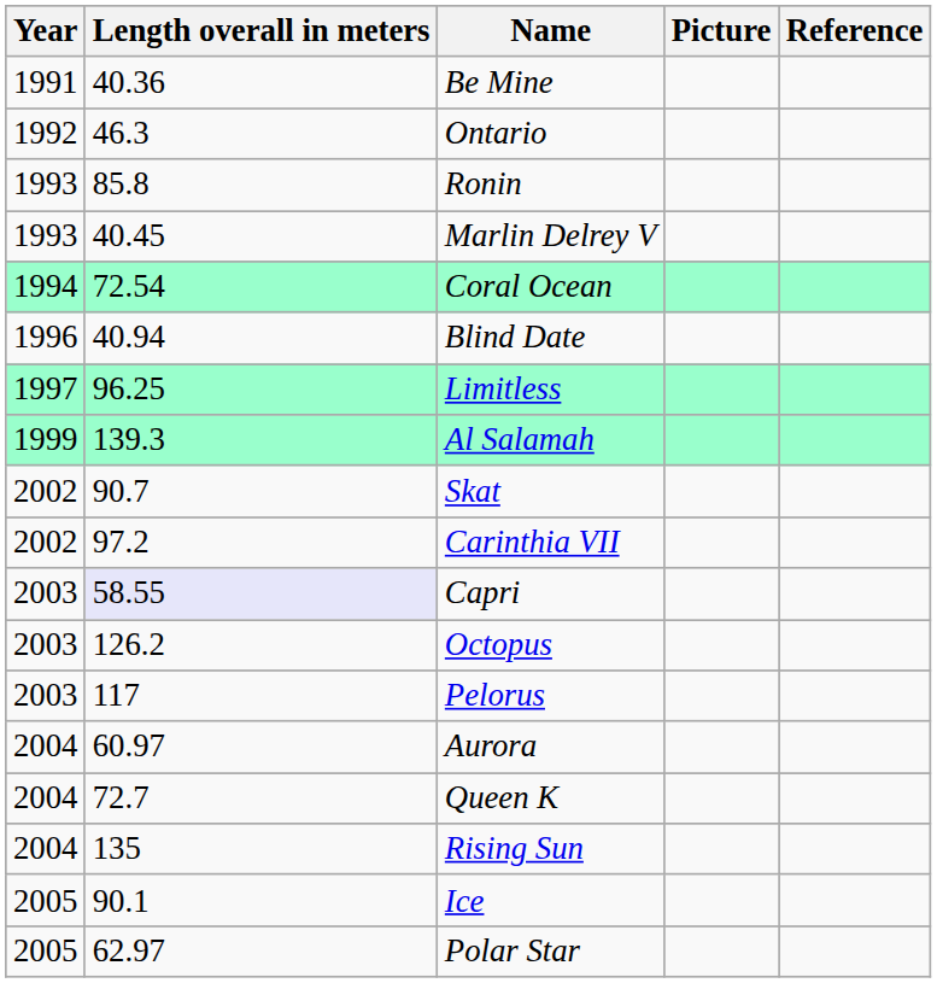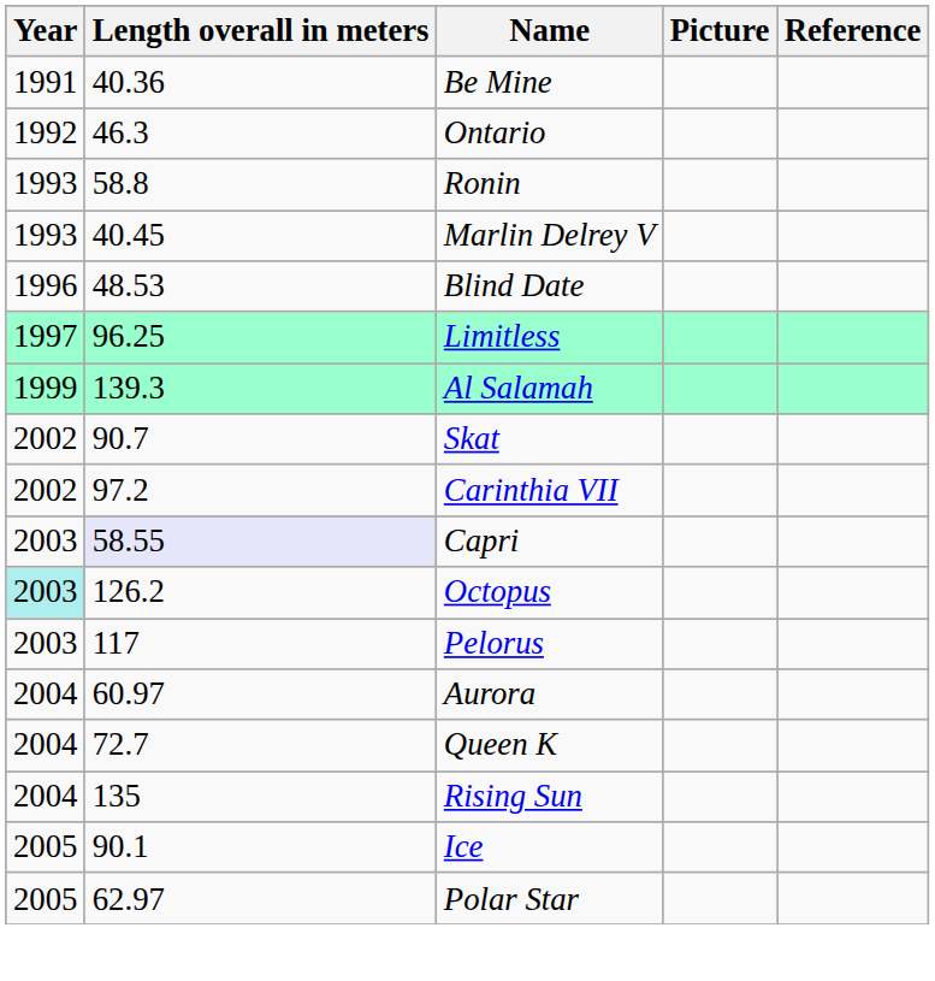Ronin | Length overall in meters: 85.8 -> 58.8
- row: 1994 | 72.54 | Coral Ocean
Blind Date | Length overall in meters: 40.94 -> 48.53
Octopus | Year: no background -> paleturquoise background
